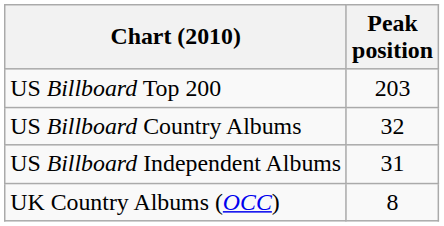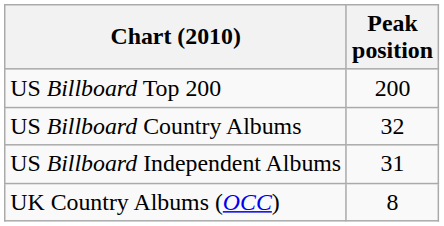US Billboard Top 200 | Peak position: 203 -> 200
